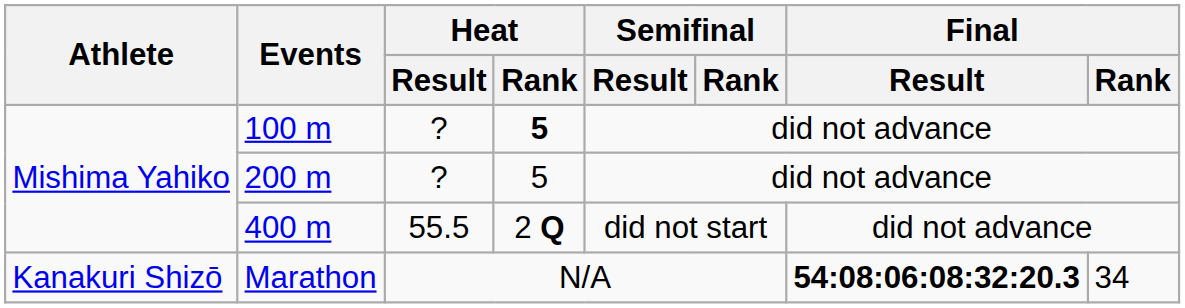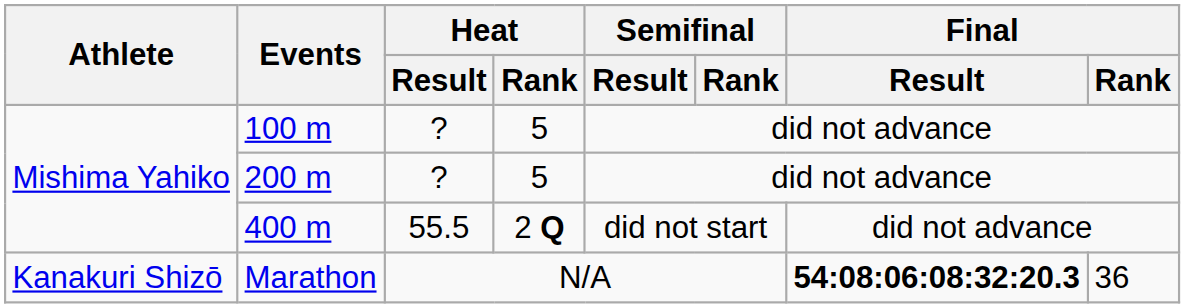100 m | Heat / Rank: bold -> normal
Marathon | Final / Rank: 34 -> 36
